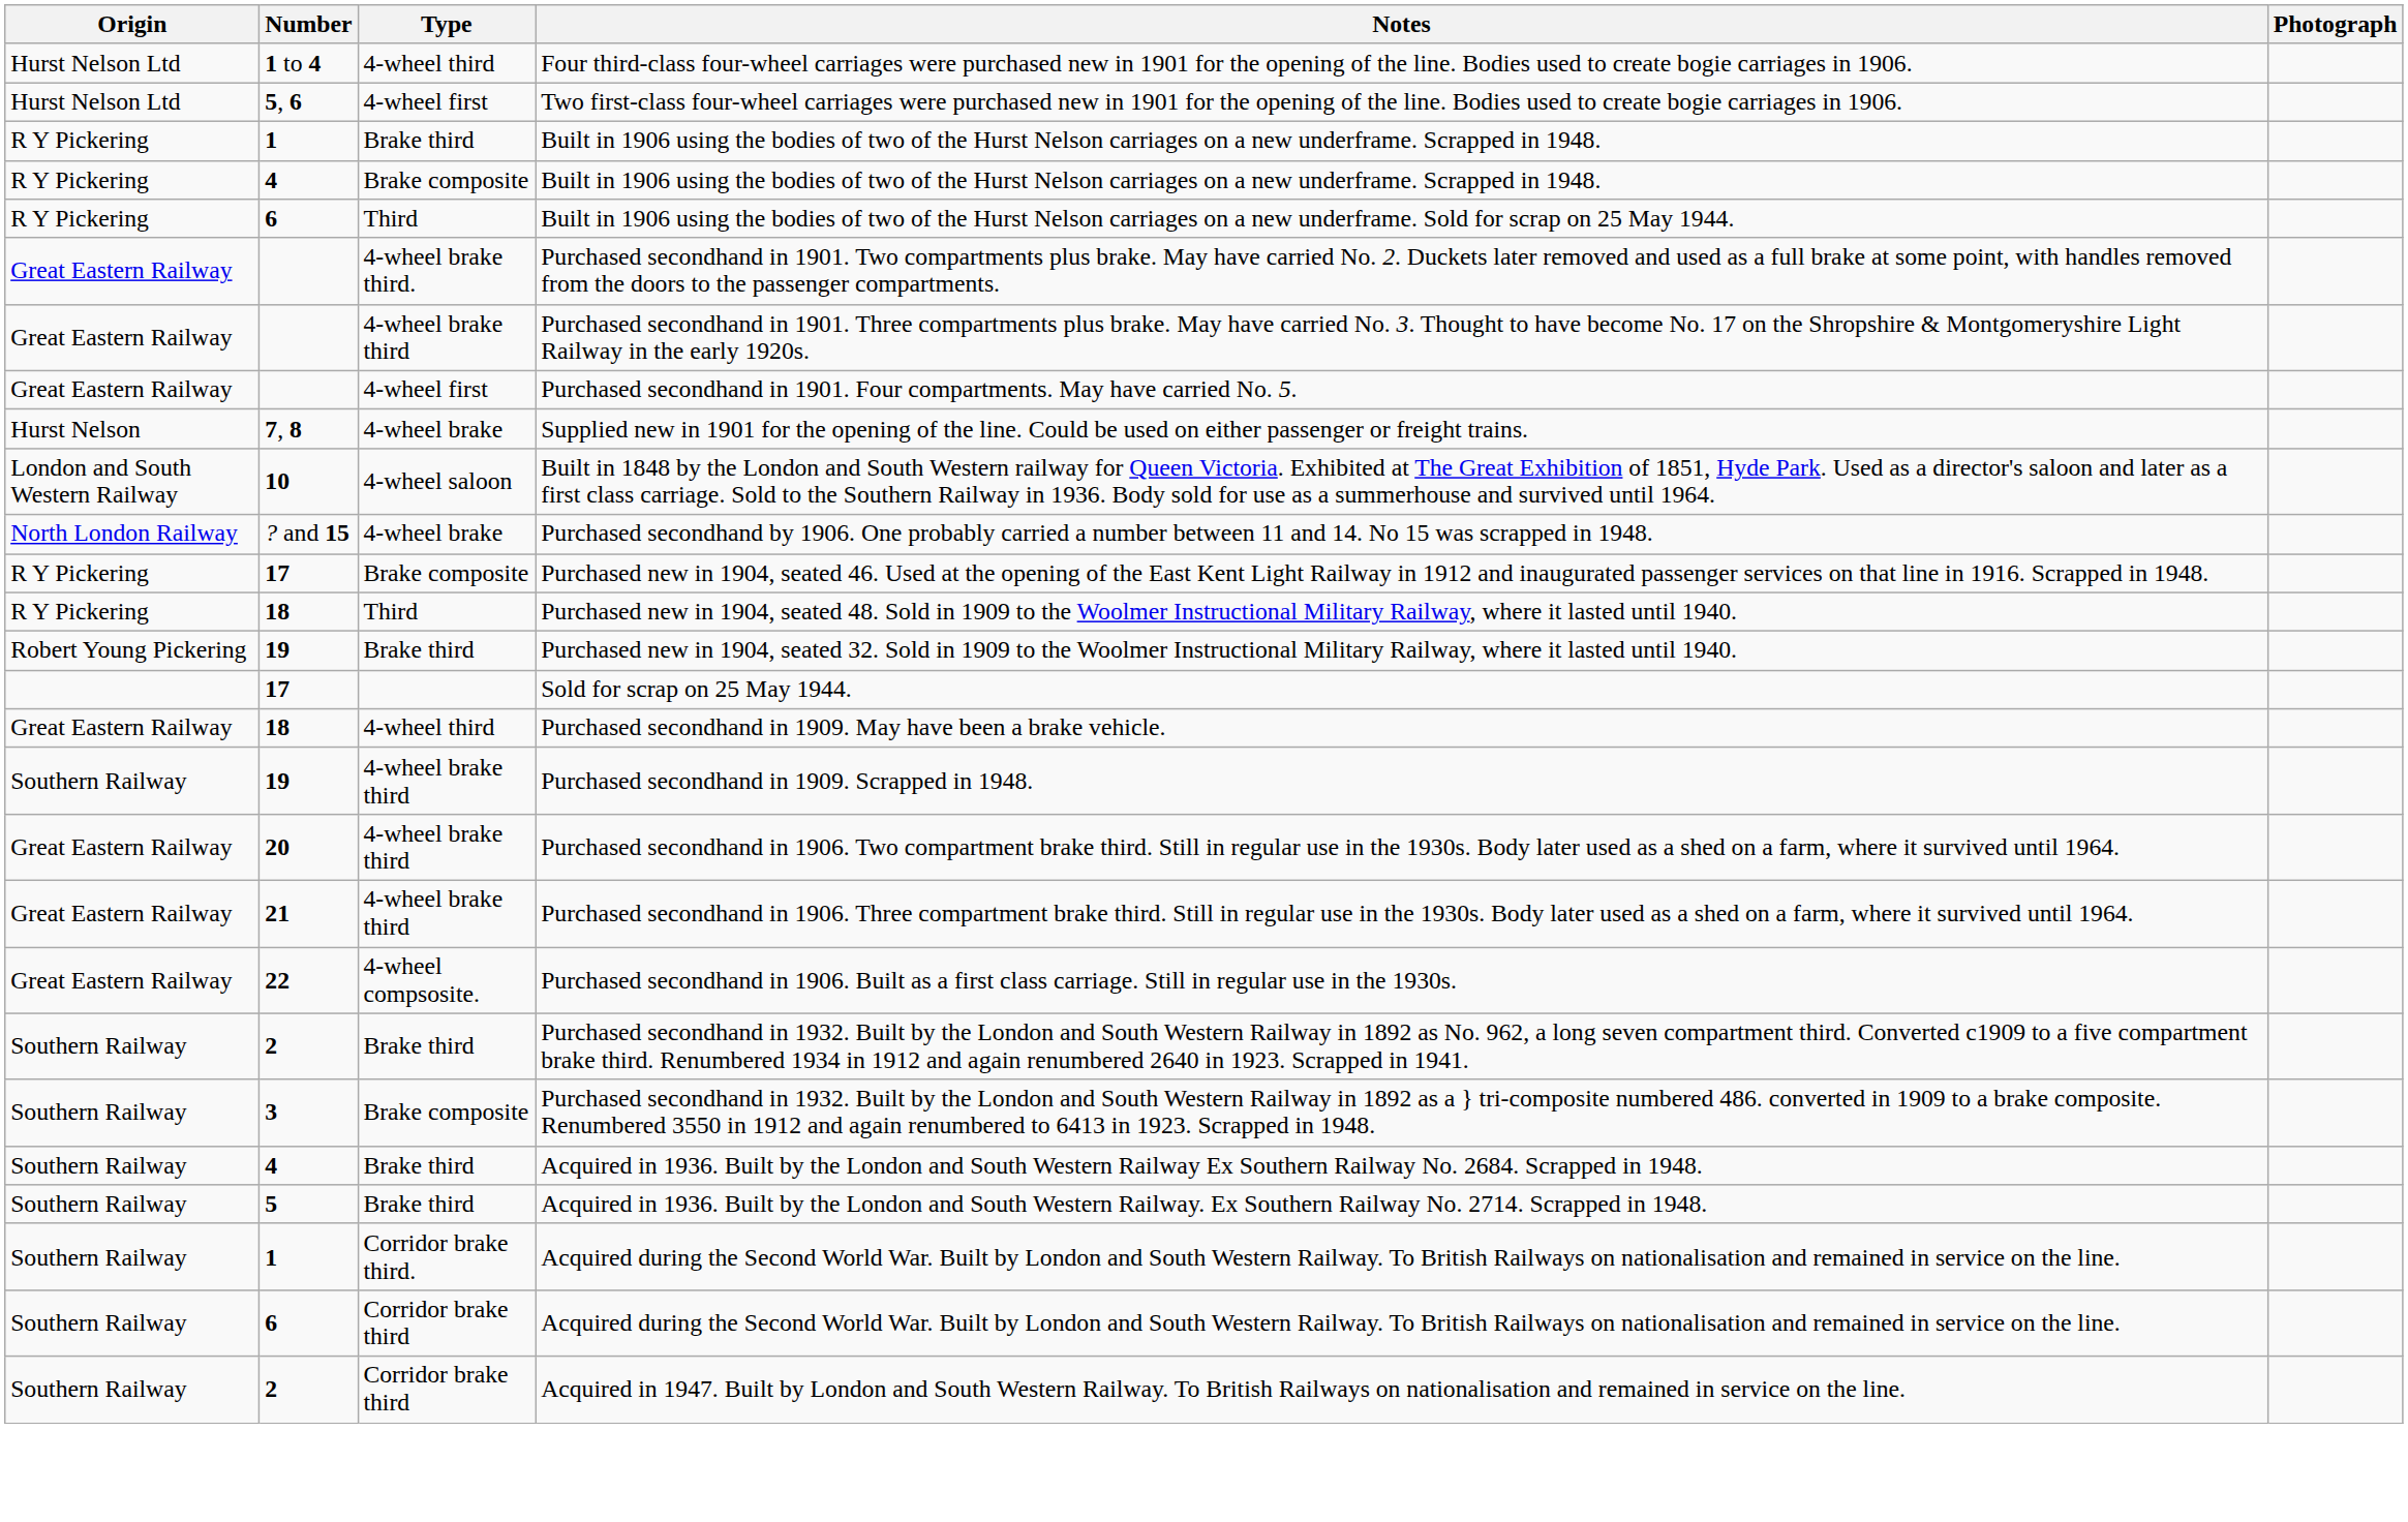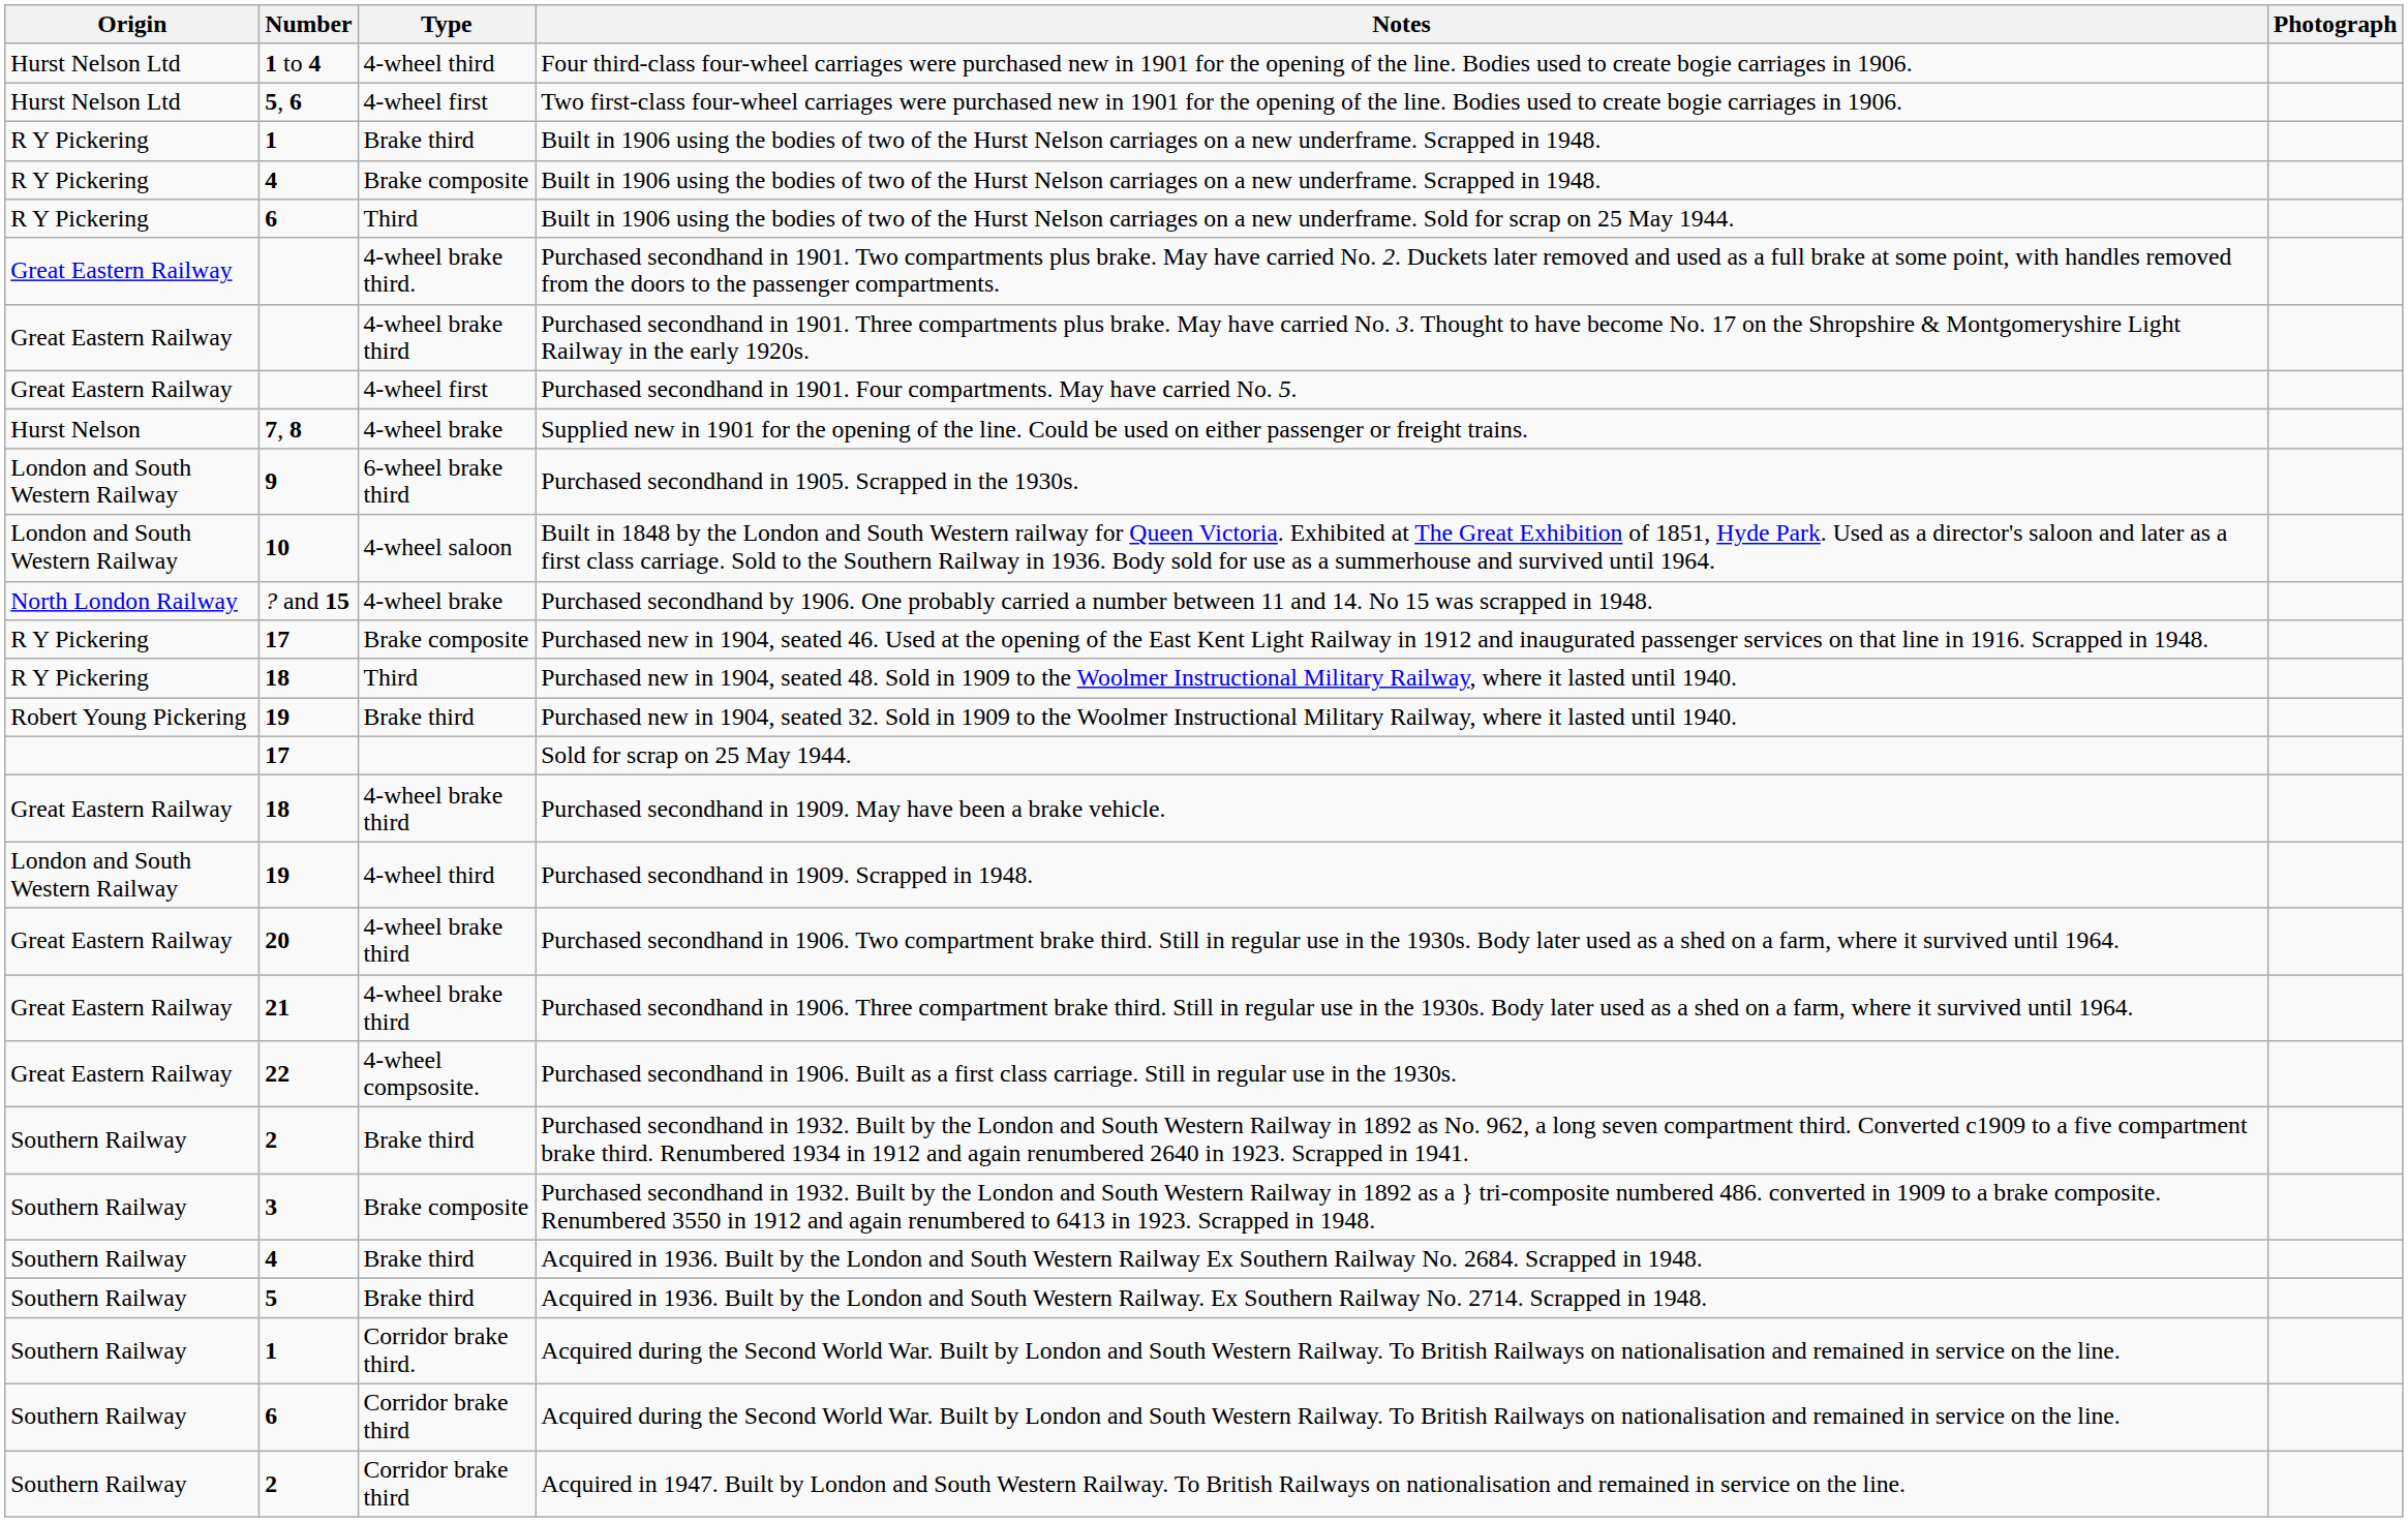+ row: London and South Western Railway | 9 | 6-wheel brake third | Purchased secondhand in 1905. Scrapped in the 1930s.
Purchased secondhand in 1909. May have been a brake vehicle. | Type: 4-wheel third -> 4-wheel brake third
Purchased secondhand in 1909. Scrapped in 1948. | Origin: Southern Railway -> London and South Western Railway
Purchased secondhand in 1909. Scrapped in 1948. | Type: 4-wheel brake third -> 4-wheel third
